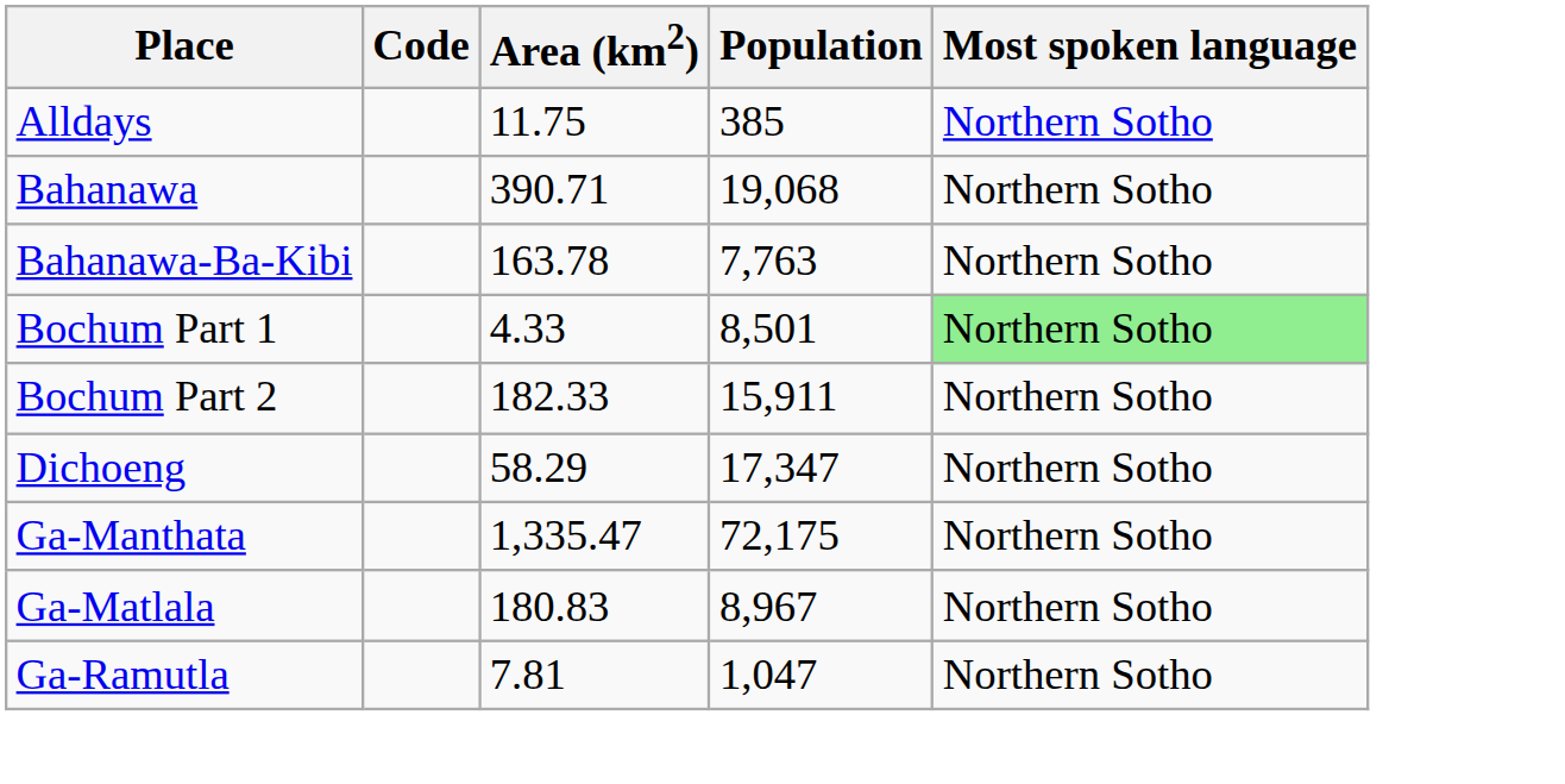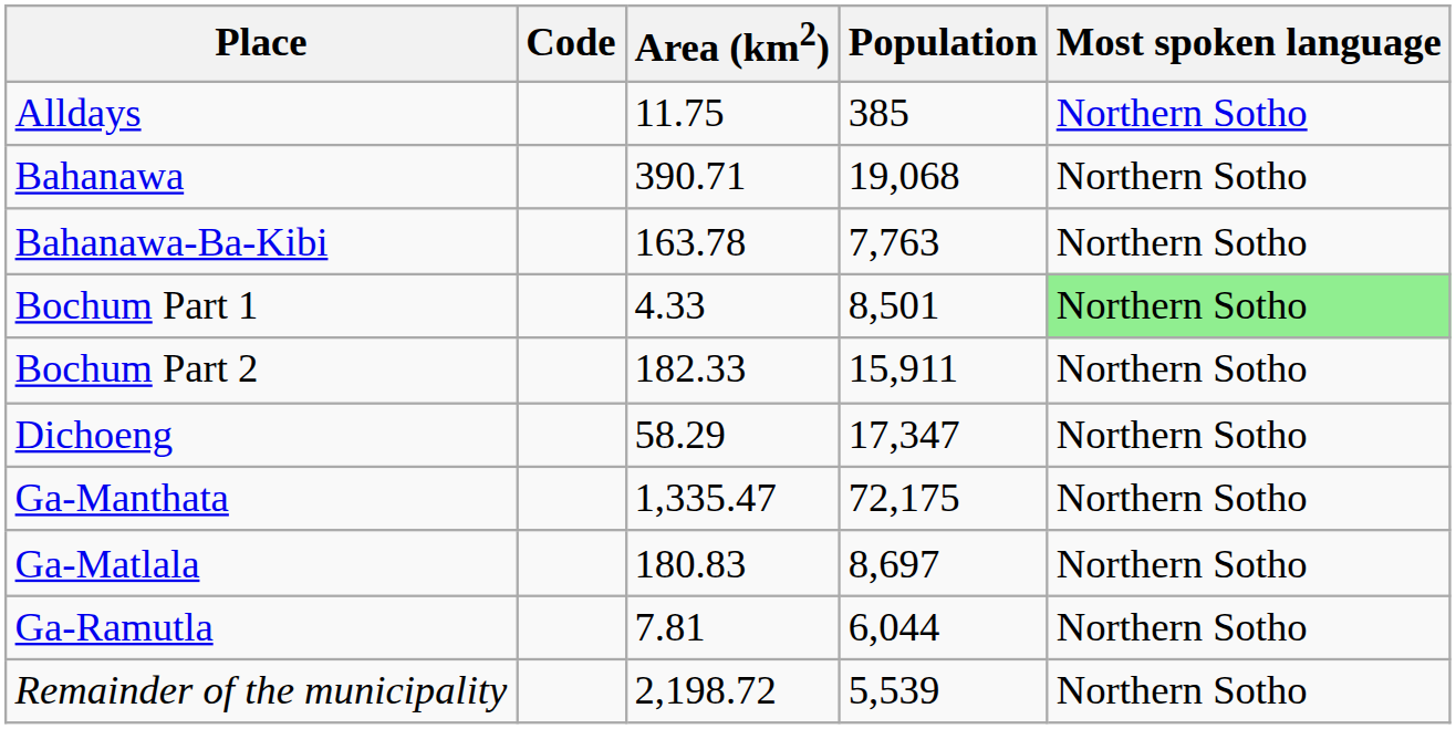Ga-Matlala | Population: 8,967 -> 8,697
Ga-Ramutla | Population: 1,047 -> 6,044
+ row: Remainder of the municipality | 2,198.72 | 5,539 | Northern Sotho
